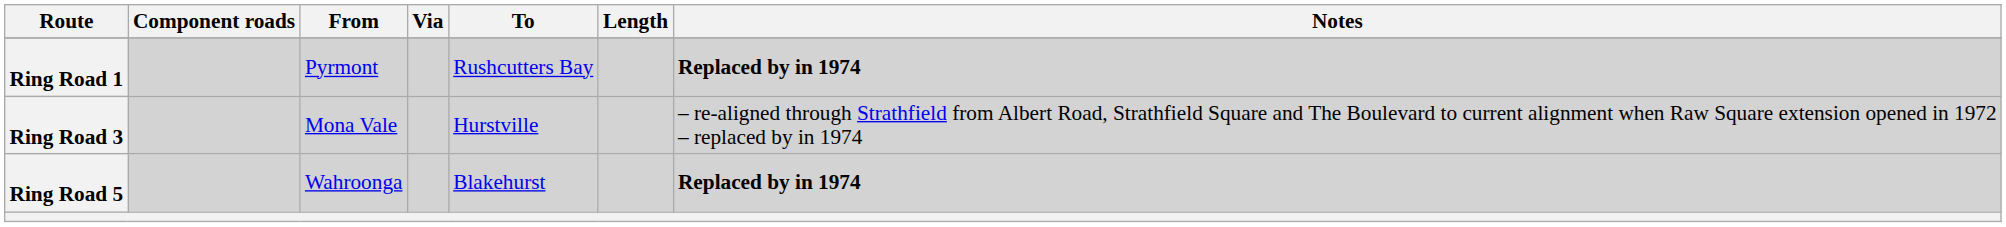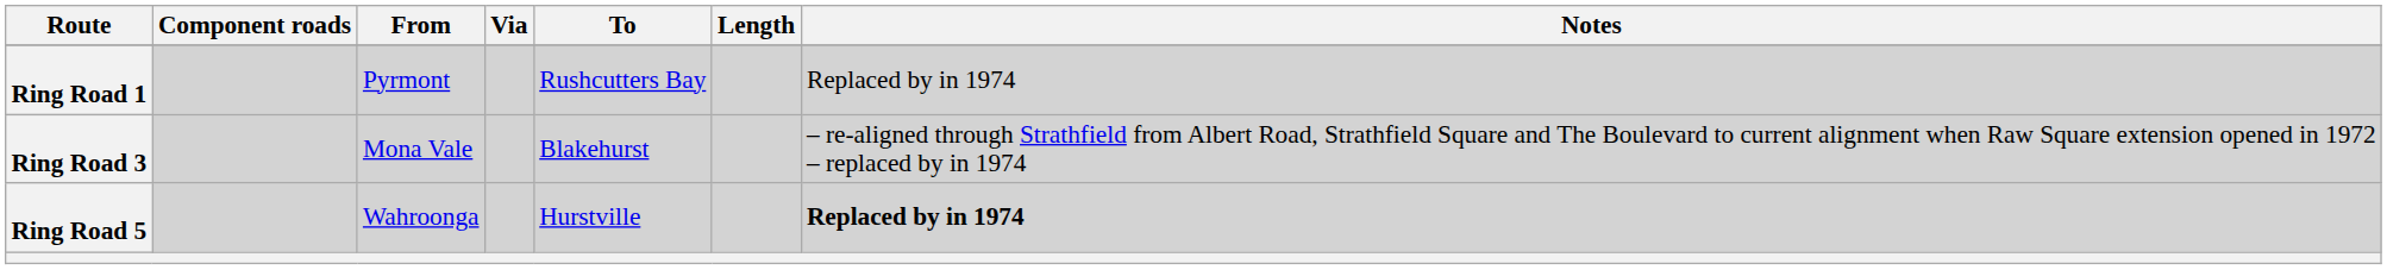Ring Road 1 | Notes: bold -> normal
Ring Road 3 | To: Hurstville -> Blakehurst
Ring Road 5 | To: Blakehurst -> Hurstville
